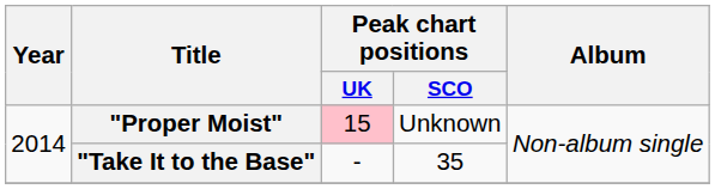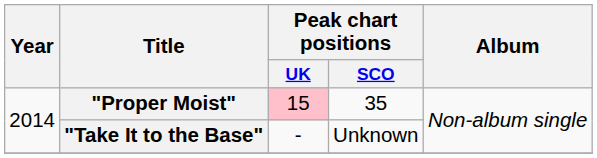"Proper Moist" | Peak chart positions / SCO: Unknown -> 35
"Take It to the Base" | Peak chart positions / SCO: 35 -> Unknown
